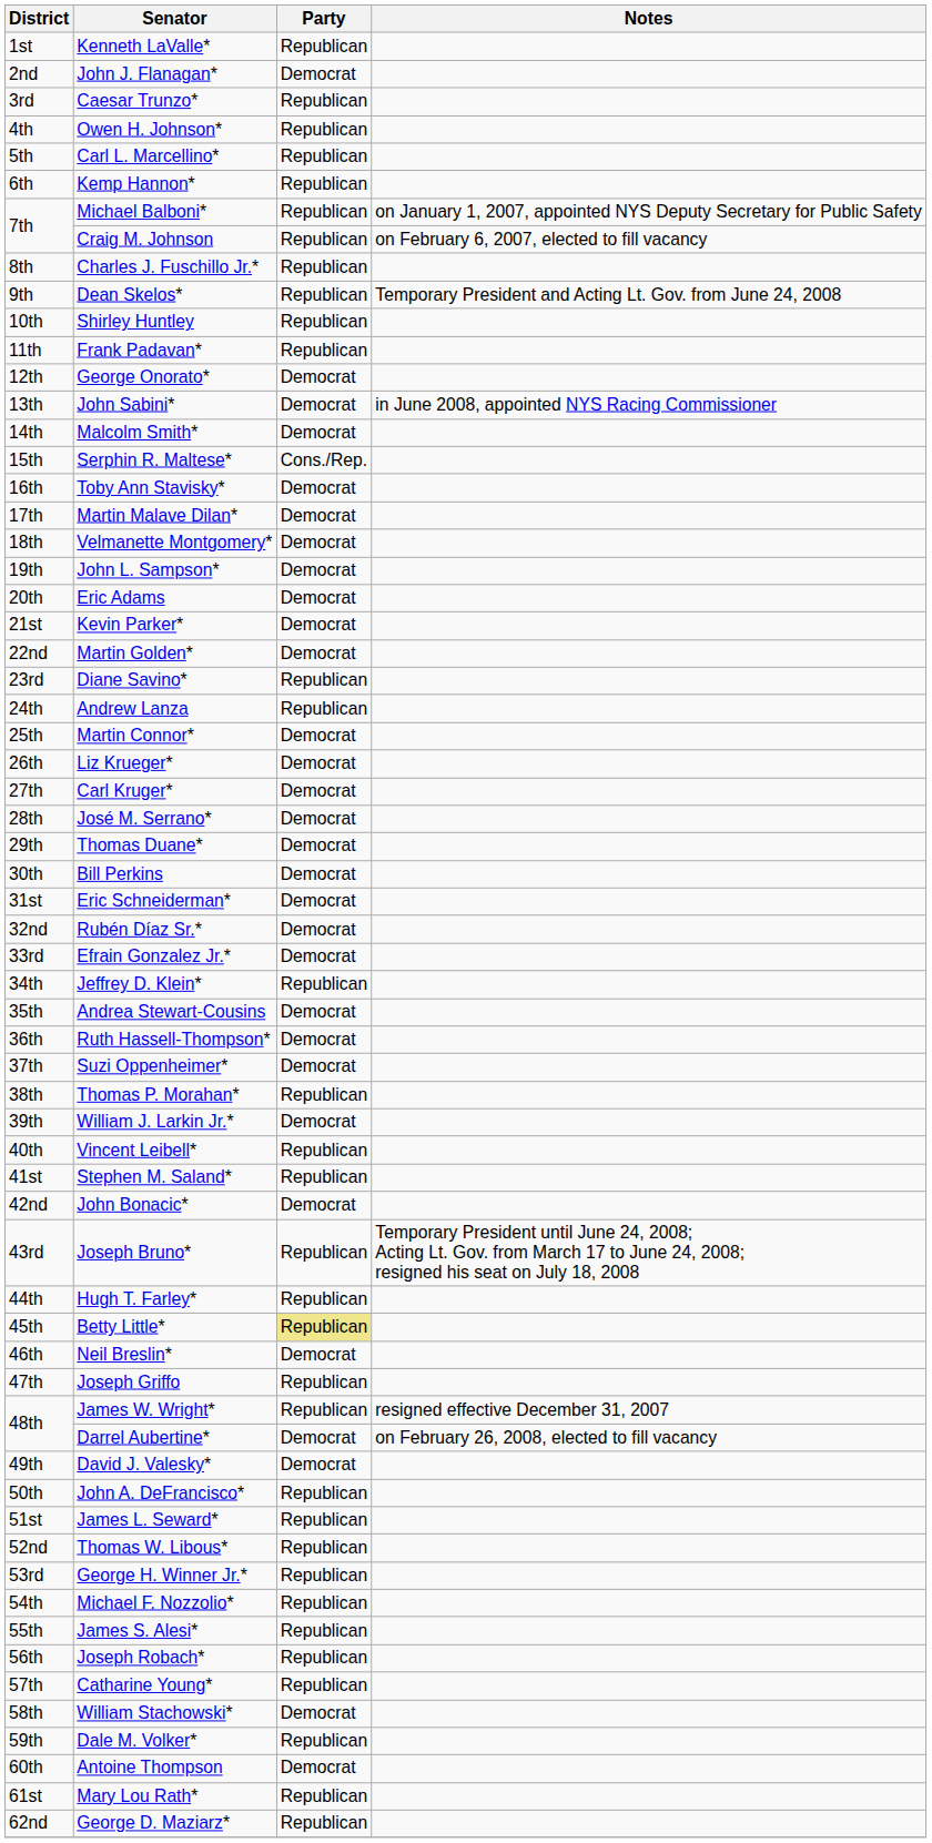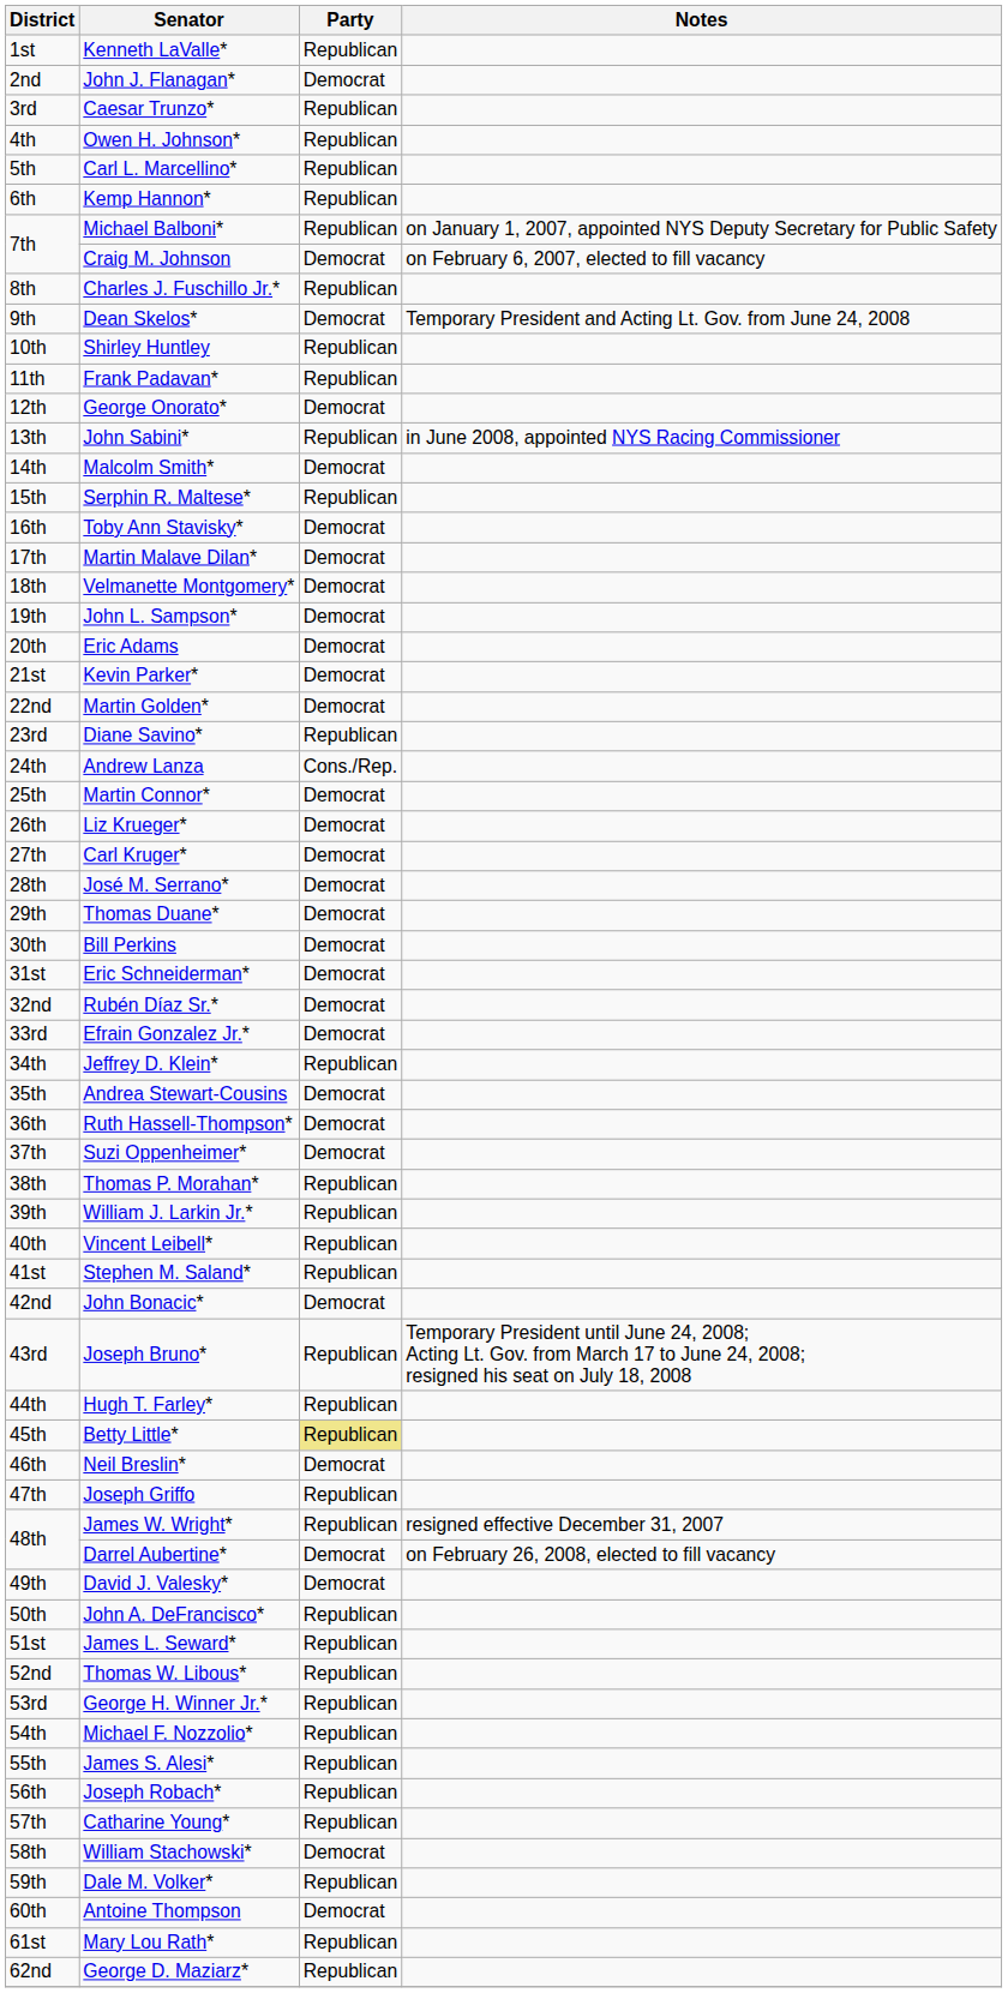Craig M. Johnson | Party: Republican -> Democrat
Dean Skelos* | Party: Republican -> Democrat
John Sabini* | Party: Democrat -> Republican
Serphin R. Maltese* | Party: Cons./Rep. -> Republican
Andrew Lanza | Party: Republican -> Cons./Rep.
William J. Larkin Jr.* | Party: Democrat -> Republican
